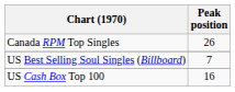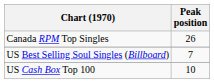US Cash Box Top 100 | Peak position: 16 -> 10
